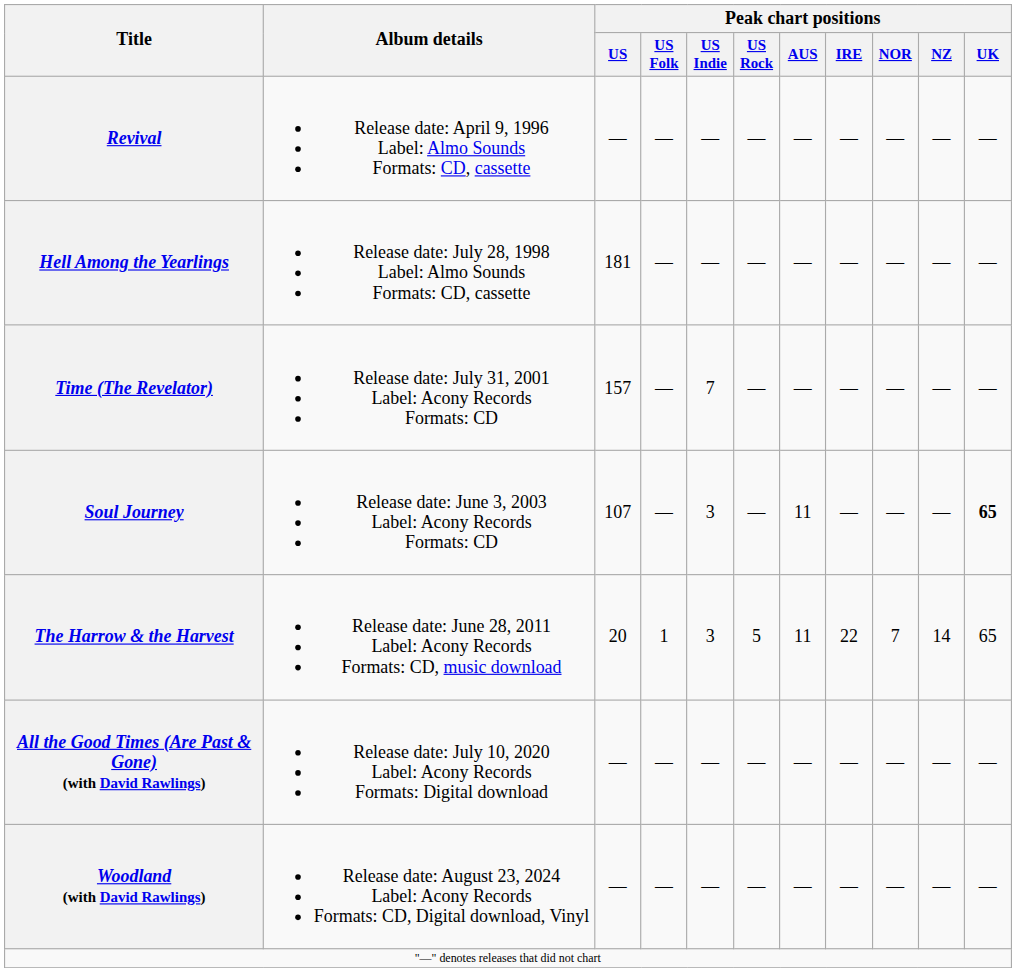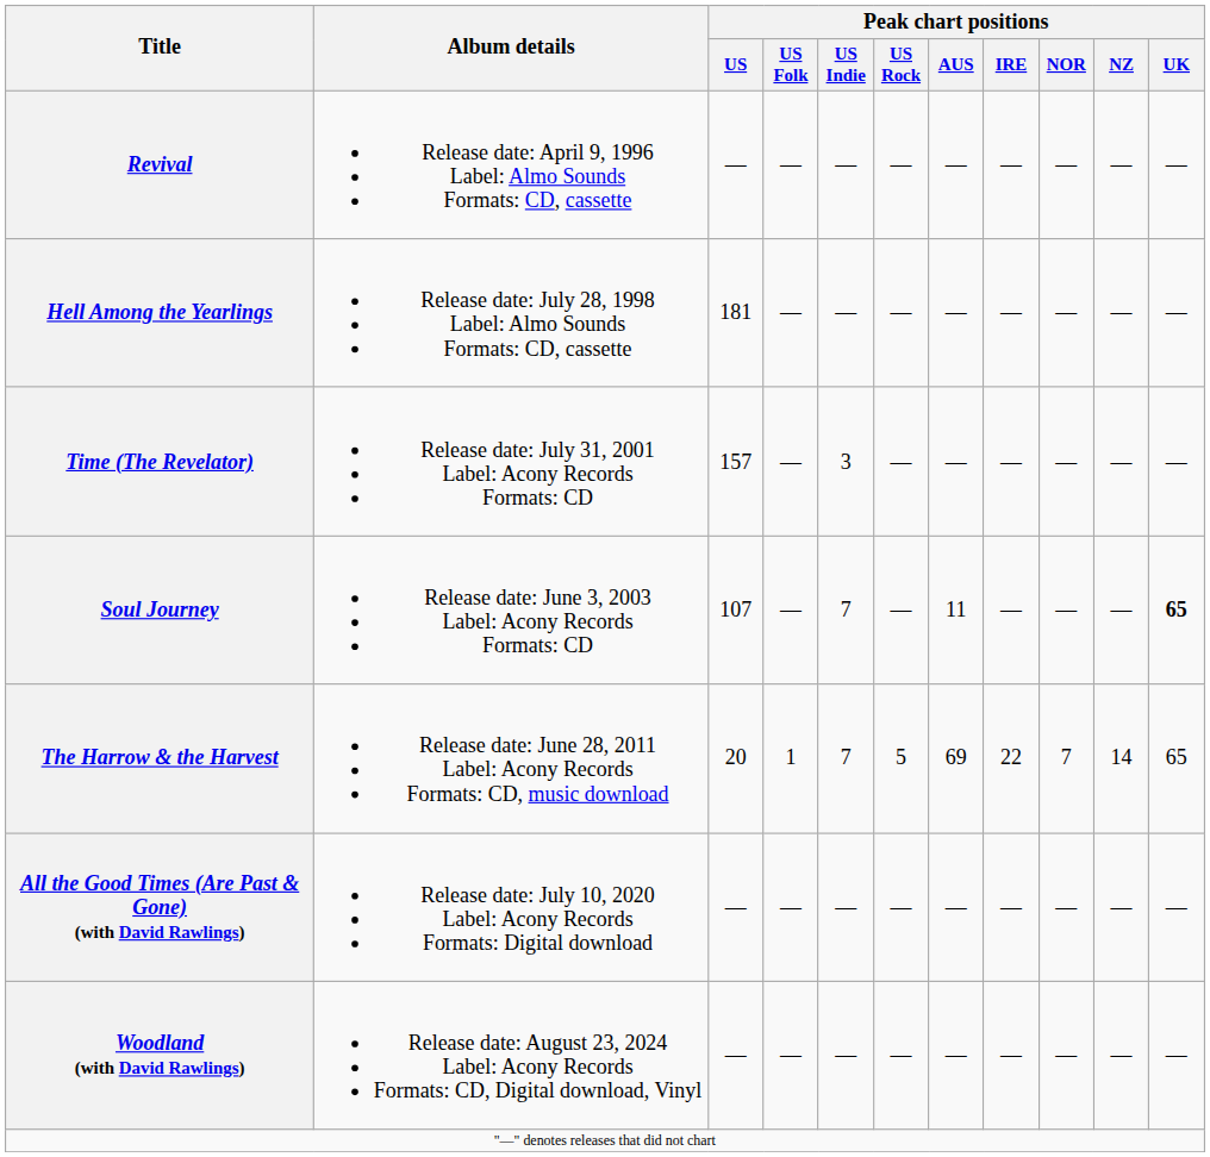Time (The Revelator) | Peak chart positions / US Indie: 7 -> 3
Soul Journey | Peak chart positions / US Indie: 3 -> 7
The Harrow & the Harvest | Peak chart positions / US Indie: 3 -> 7
The Harrow & the Harvest | Peak chart positions / AUS: 11 -> 69
